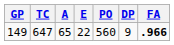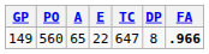columns swapped: PO <-> TC
149 | DP: 9 -> 8
